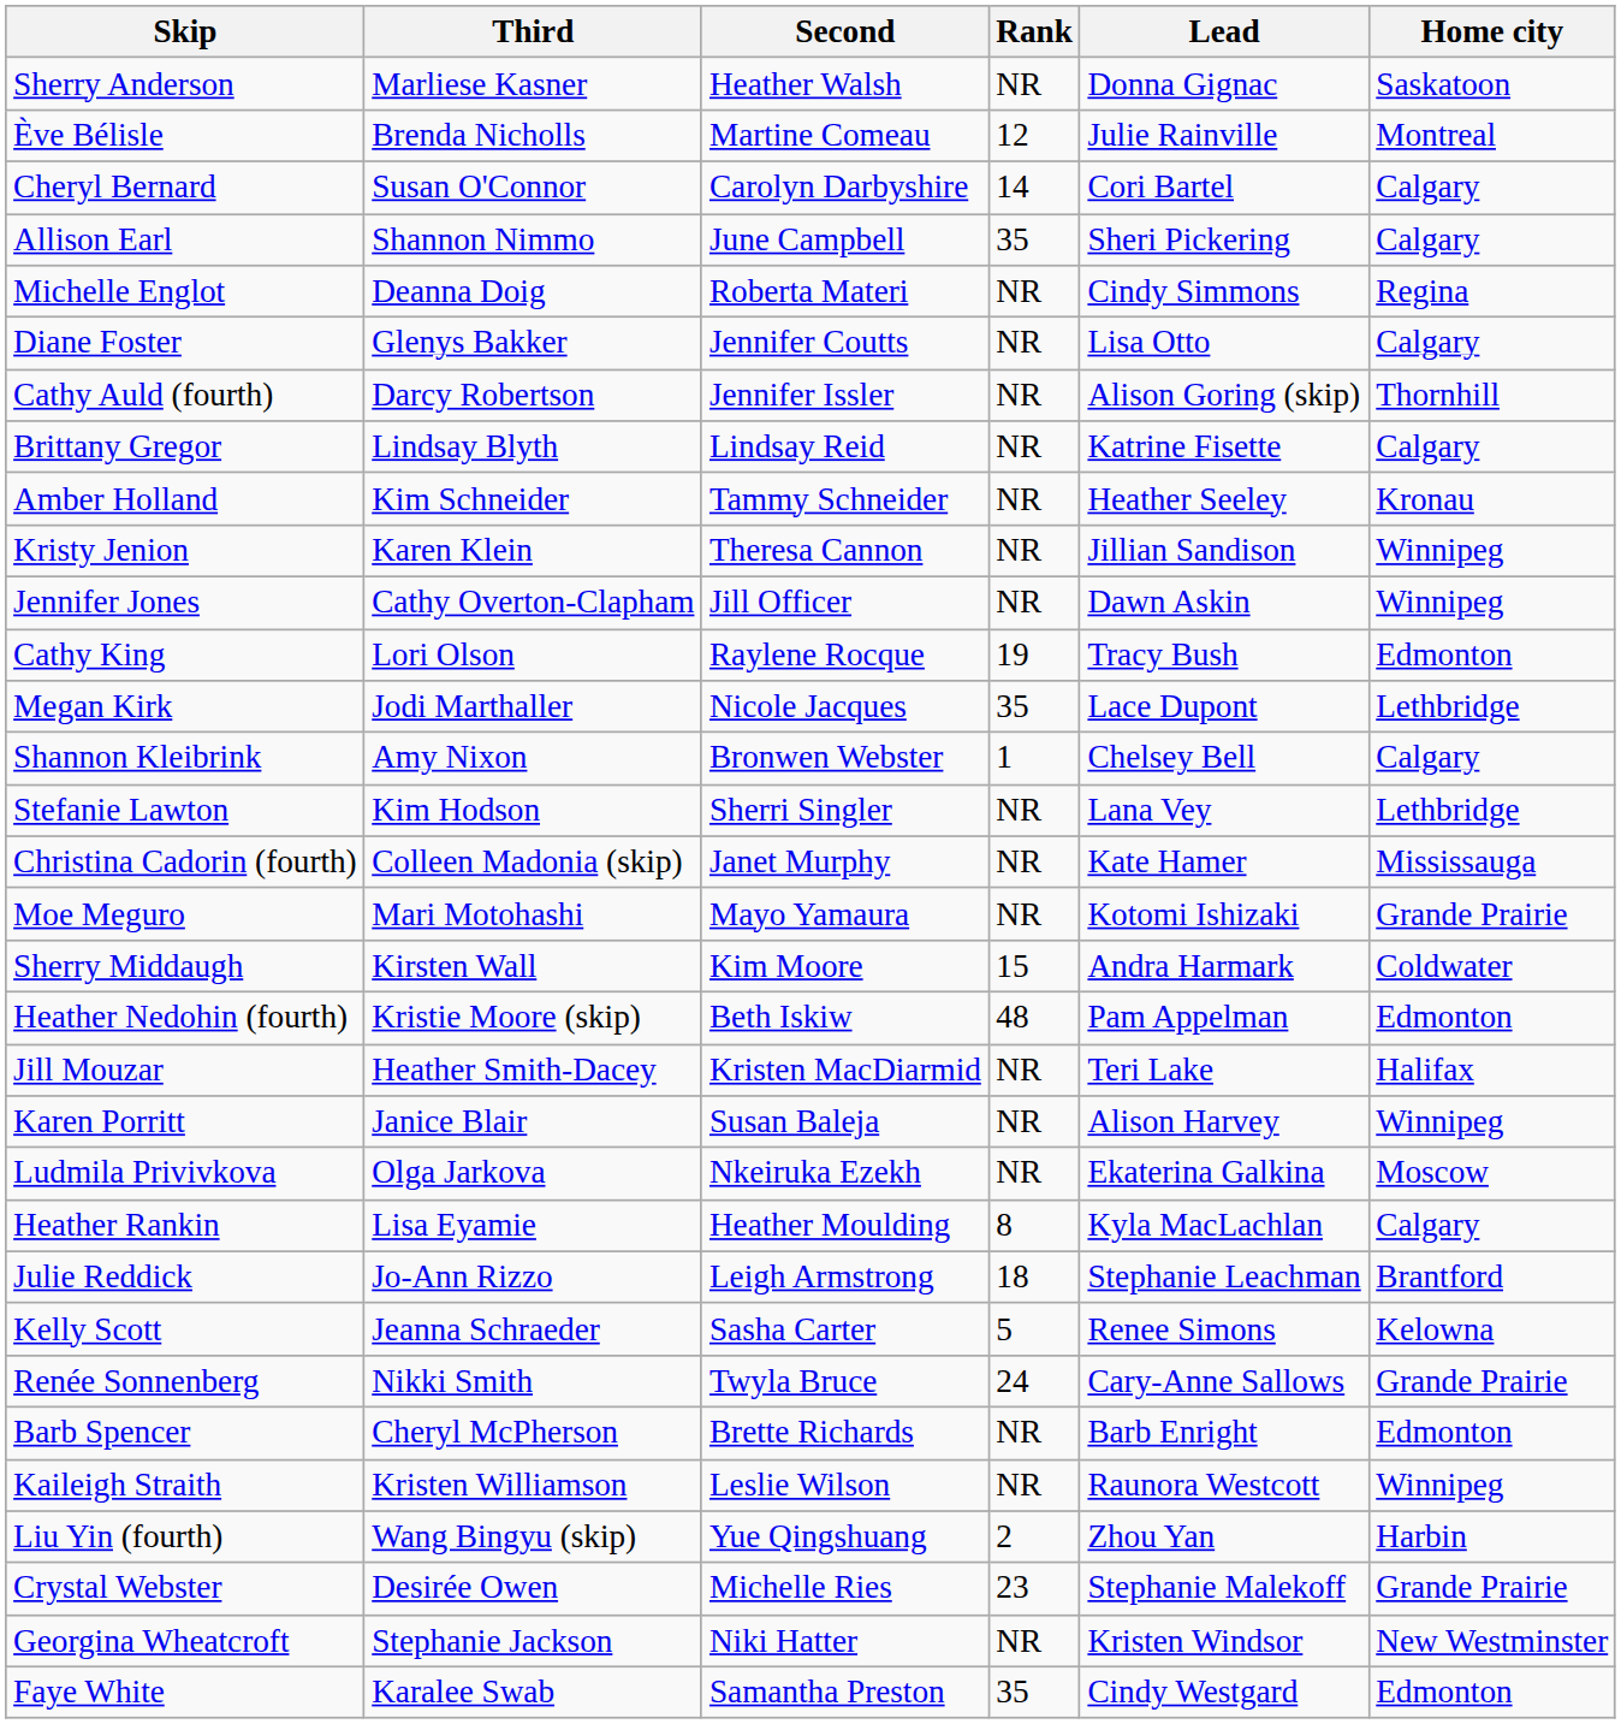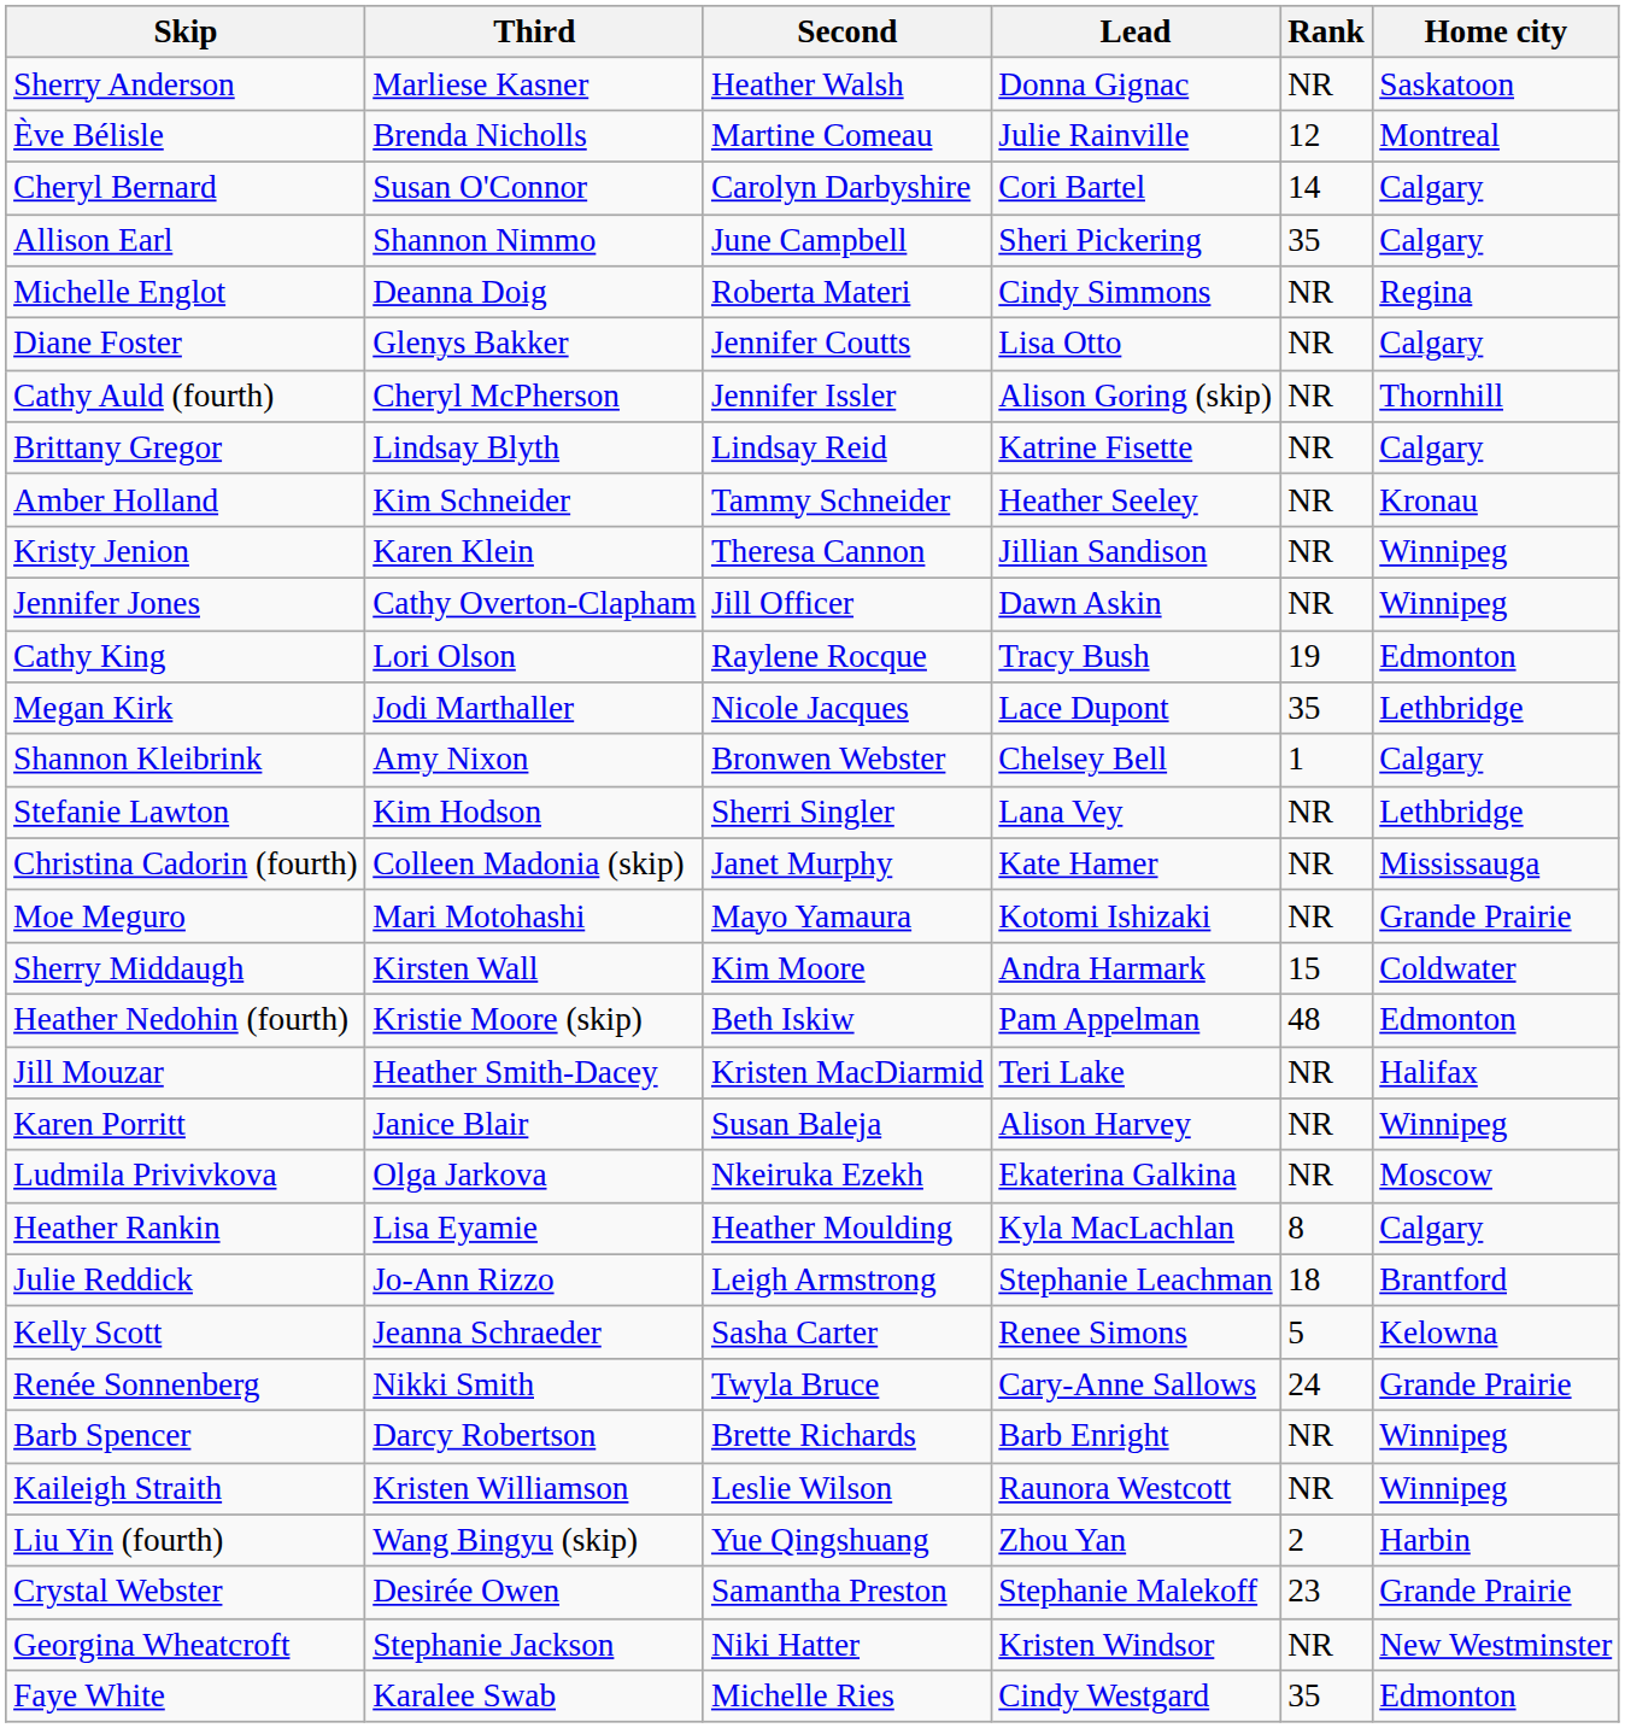columns swapped: Lead <-> Rank
Cathy Auld (fourth) | Third: Darcy Robertson -> Cheryl McPherson
Barb Spencer | Third: Cheryl McPherson -> Darcy Robertson
Barb Spencer | Home city: Edmonton -> Winnipeg
Crystal Webster | Second: Michelle Ries -> Samantha Preston
Faye White | Second: Samantha Preston -> Michelle Ries
